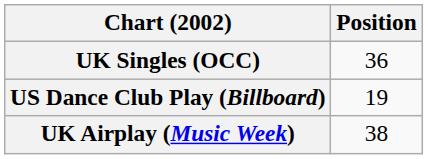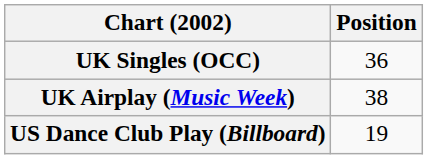rows swapped: UK Airplay (Music Week) <-> US Dance Club Play (Billboard)
